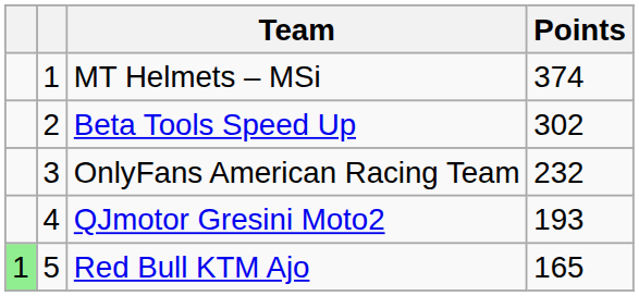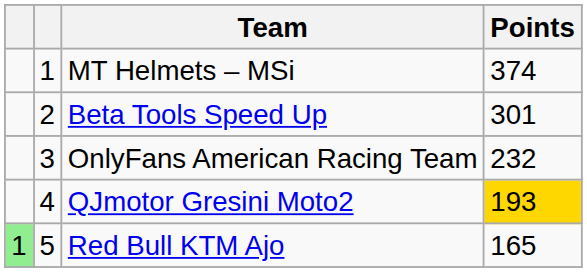Beta Tools Speed Up | Points: 302 -> 301
QJmotor Gresini Moto2 | Points: no background -> gold background
